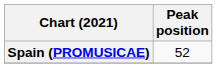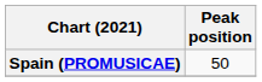Spain (PROMUSICAE) | Peak position: 52 -> 50
